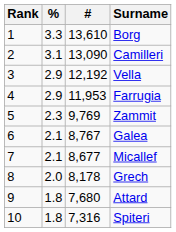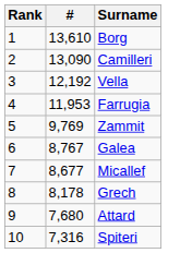- column: % | 3.3 | 3.1 | 2.9 | 2.9 | 2.3 | 2.1 | 2.1 | 2.0 | 1.8 | 1.8
